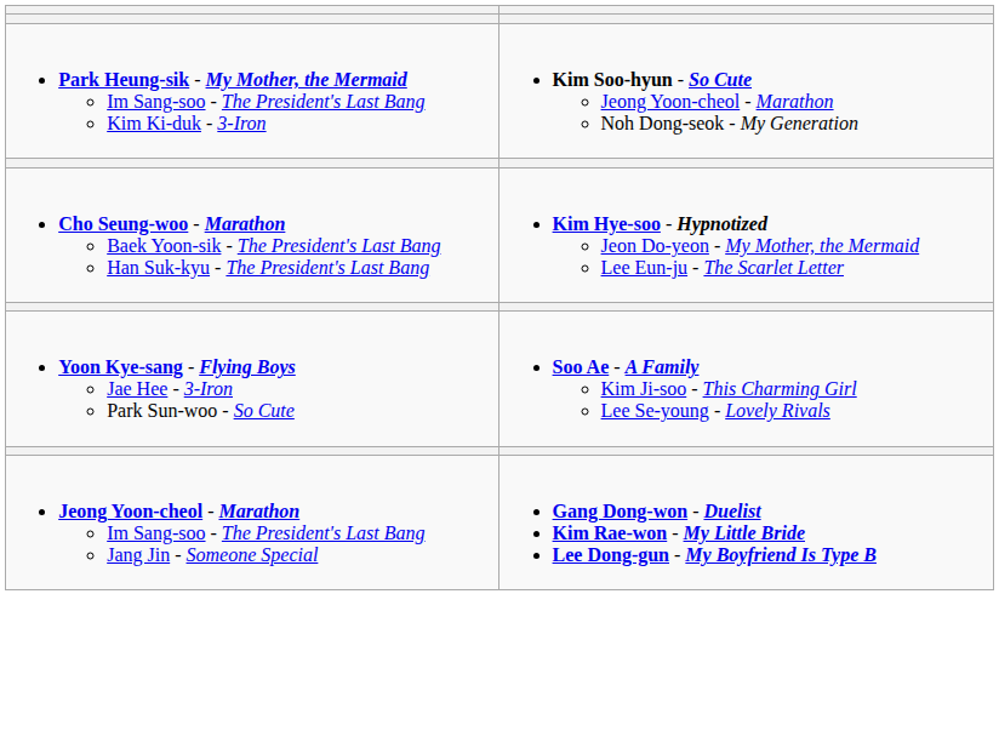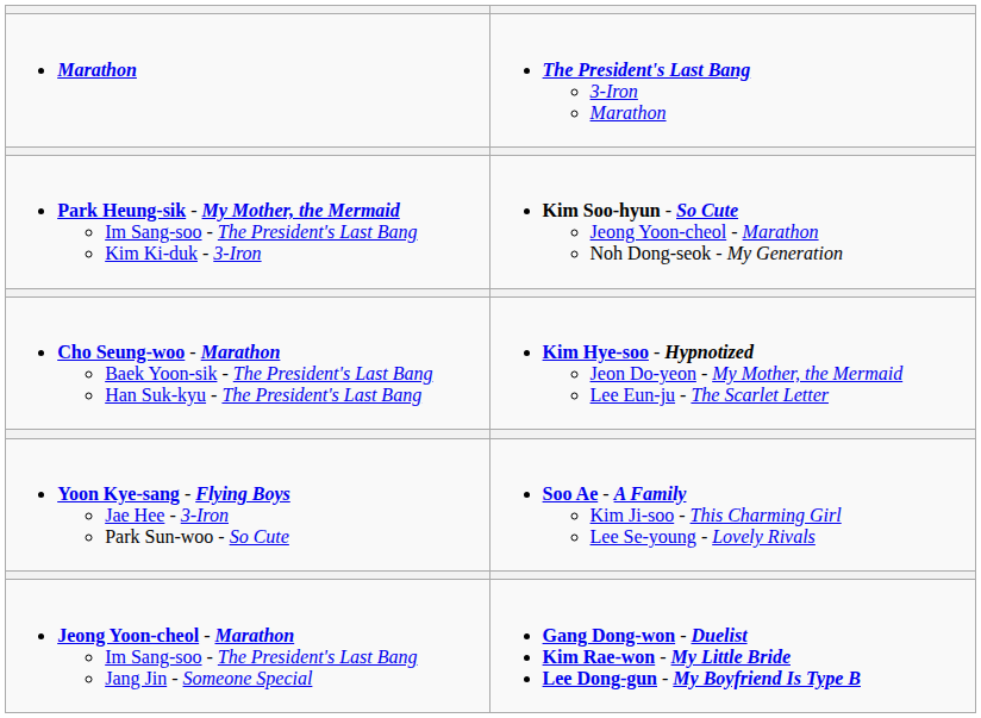+ row: Marathon | The President's Last Bang 3-Iron Marathon
